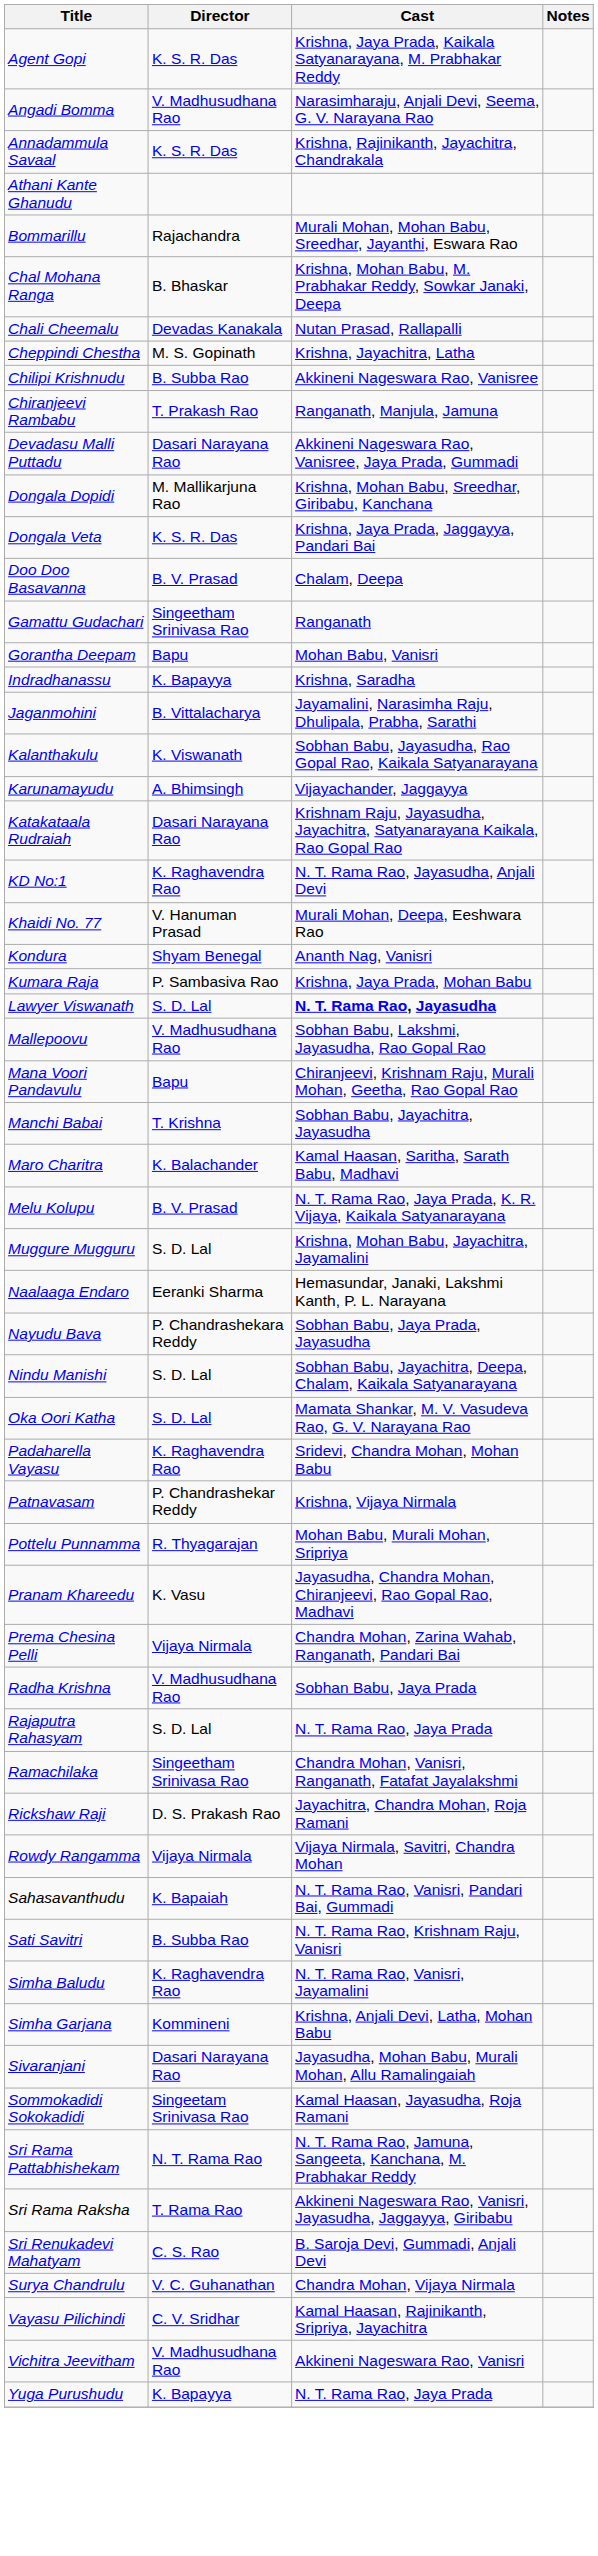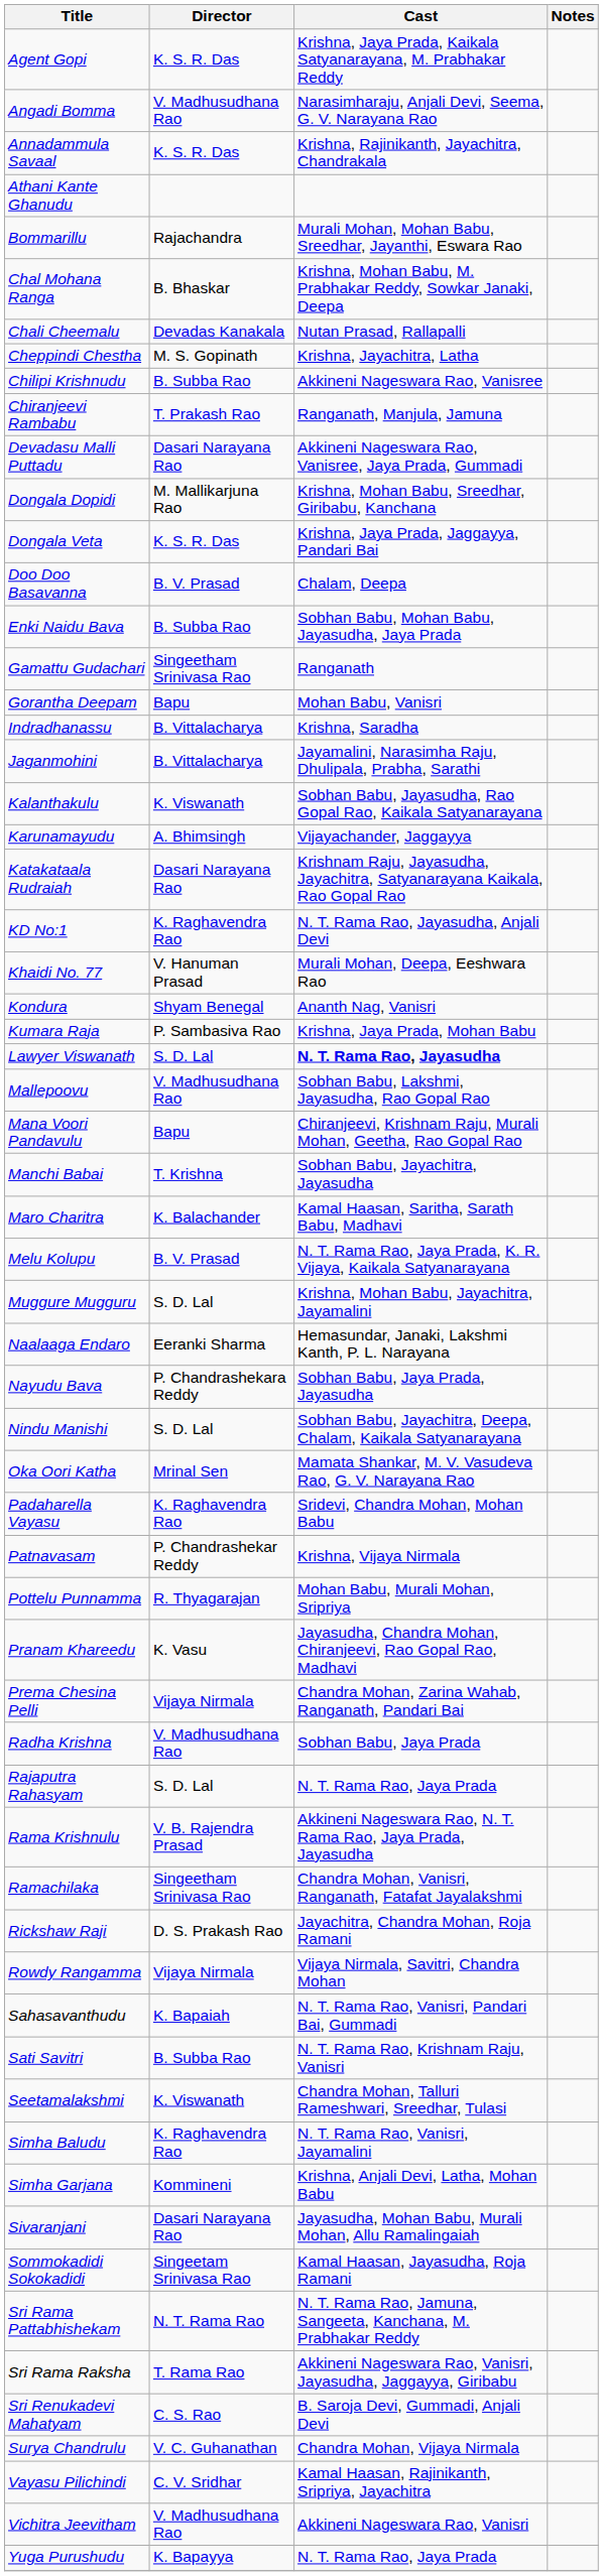+ row: Enki Naidu Bava | B. Subba Rao | Sobhan Babu, Mohan Babu, Jayasudha, Jaya Prada
Indradhanassu | Director: K. Bapayya -> B. Vittalacharya
Oka Oori Katha | Director: S. D. Lal -> Mrinal Sen
+ row: Rama Krishnulu | V. B. Rajendra Prasad | Akkineni Nageswara Rao, N. T. Rama Rao, Jaya Prada, Jayasudha
+ row: Seetamalakshmi | K. Viswanath | Chandra Mohan, Talluri Rameshwari, Sreedhar, Tulasi
